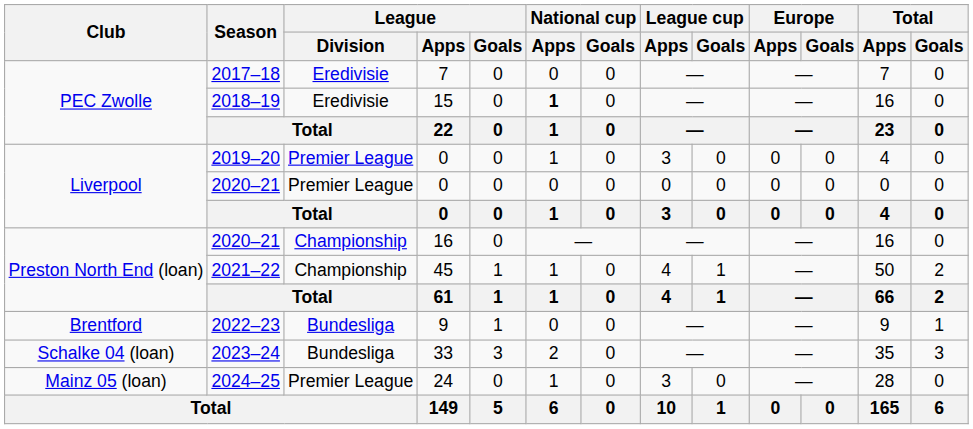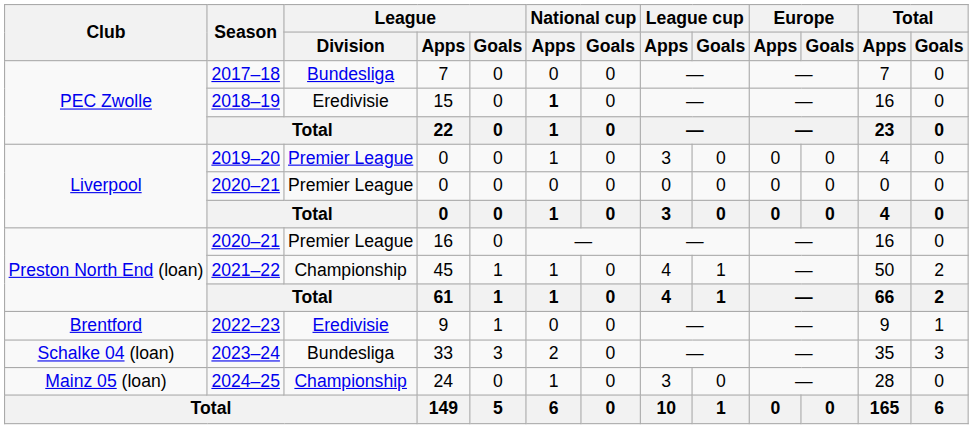2017–18 | League / Division: Eredivisie -> Bundesliga
2020–21 / 16 | League / Division: Championship -> Premier League
2022–23 | League / Division: Bundesliga -> Eredivisie
2024–25 | League / Division: Premier League -> Championship
